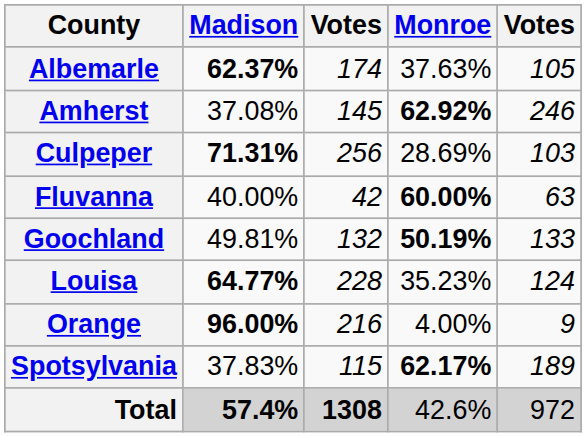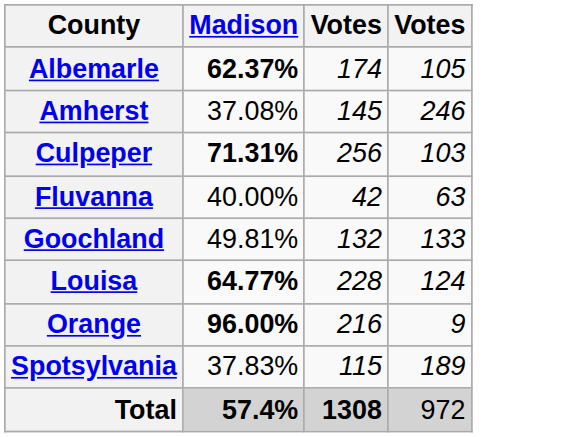- column: Monroe | 37.63% | 62.92% | 28.69% | 60.00% | 50.19% | 35.23% | 4.00% | 62.17% | 42.6%
